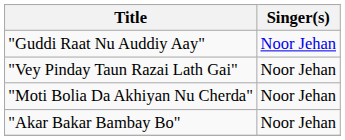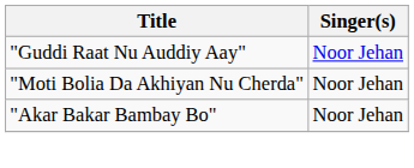- row: "Vey Pinday Taun Razai Lath Gai" | Noor Jehan
